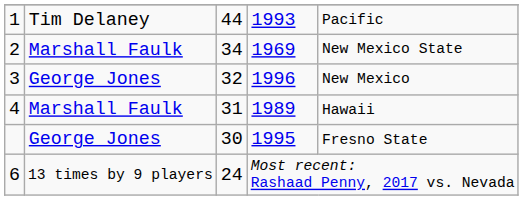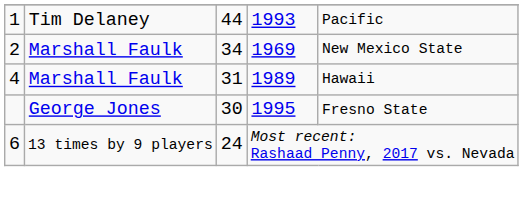- row: 3 | George Jones | 32 | 1996 | New Mexico
